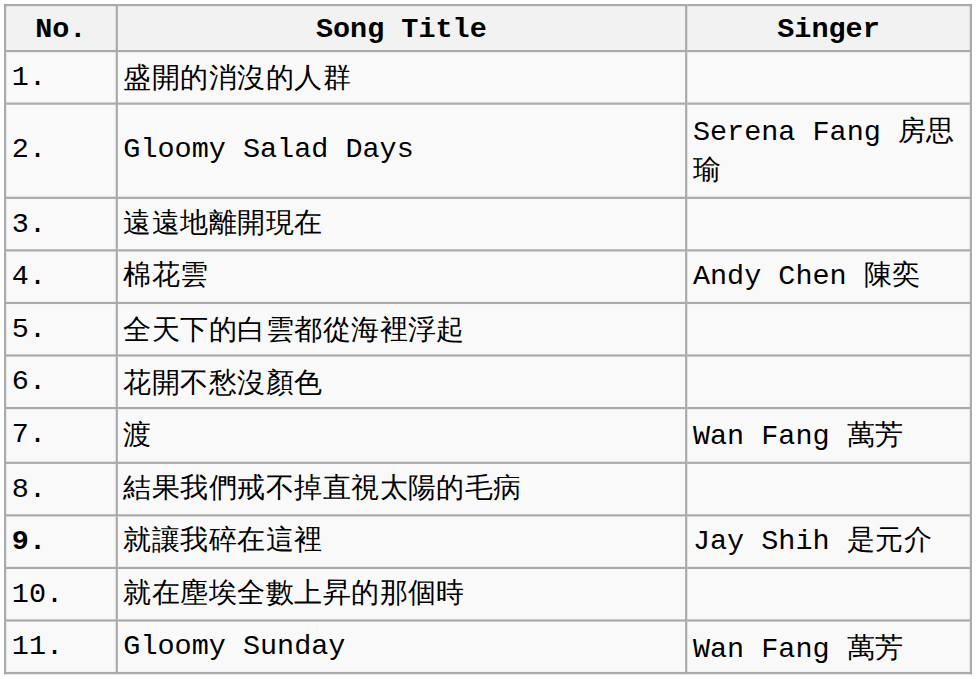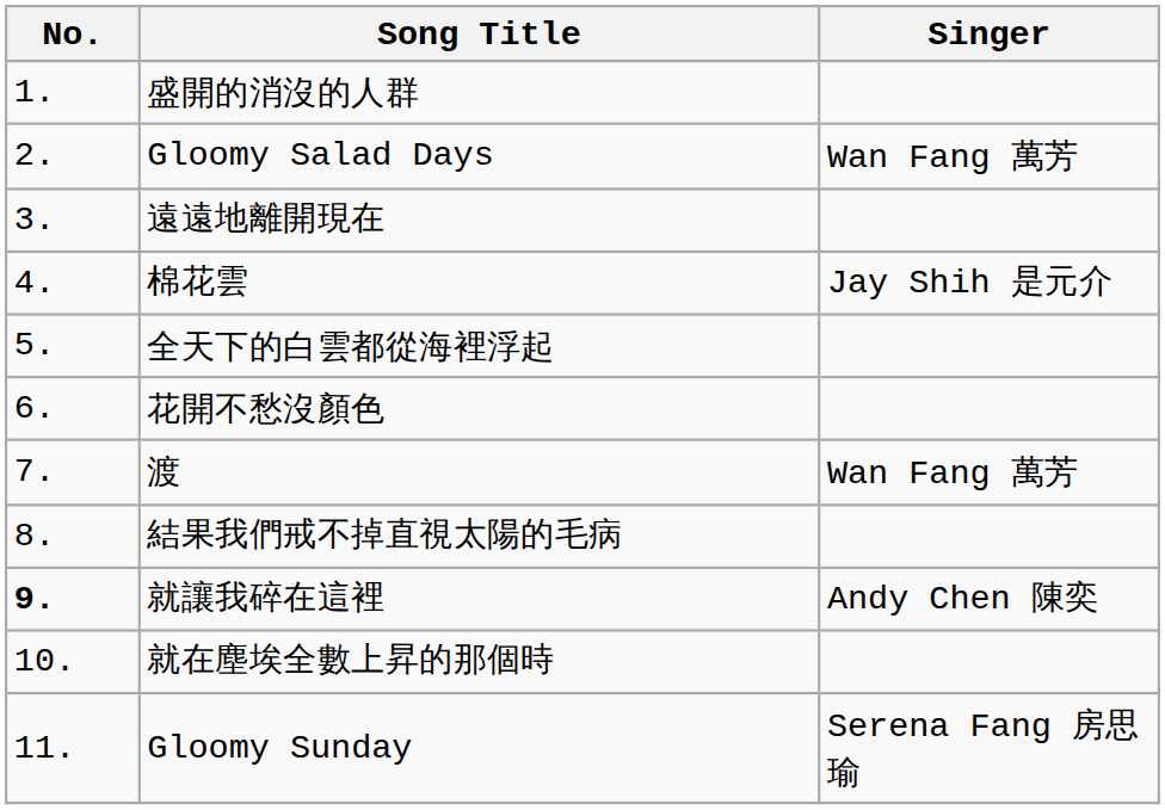Gloomy Salad Days | Singer: Serena Fang 房思瑜 -> Wan Fang 萬芳
棉花雲 | Singer: Andy Chen 陳奕 -> Jay Shih 是元介
就讓我碎在這裡 | Singer: Jay Shih 是元介 -> Andy Chen 陳奕
Gloomy Sunday | Singer: Wan Fang 萬芳 -> Serena Fang 房思瑜
